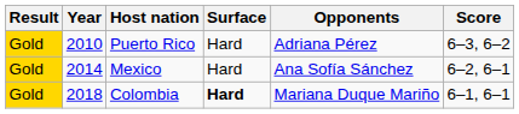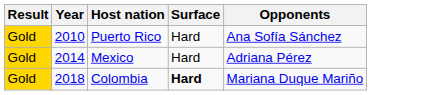- column: Score | 6–3, 6–2 | 6–2, 6–1 | 6–1, 6–1
Puerto Rico | Opponents: Adriana Pérez -> Ana Sofía Sánchez
Mexico | Opponents: Ana Sofía Sánchez -> Adriana Pérez
